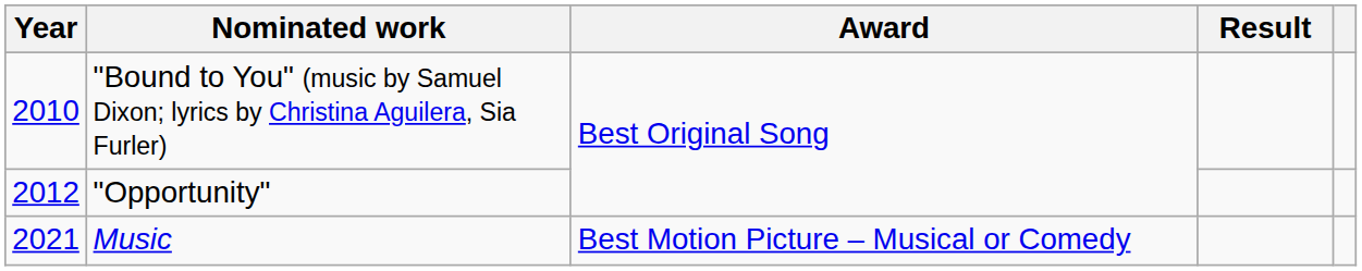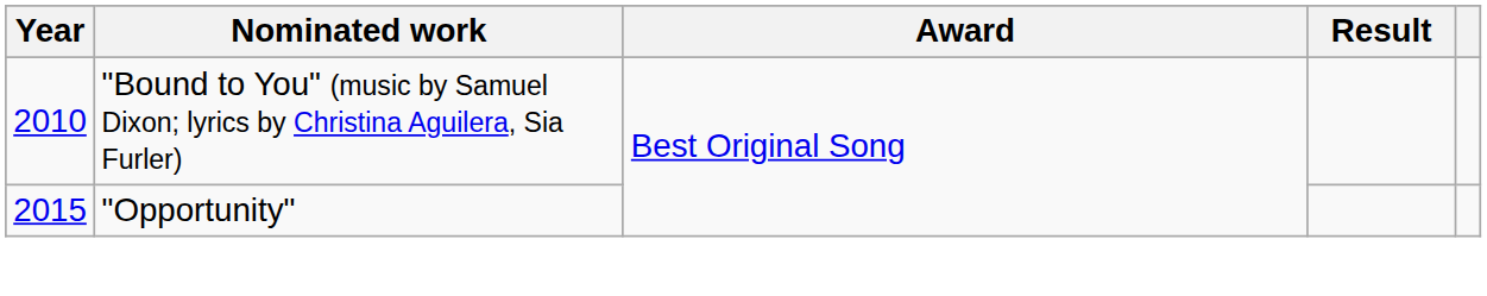"Opportunity" | Year: 2012 -> 2015
- row: 2021 | Music | Best Motion Picture – Musical or Comedy
